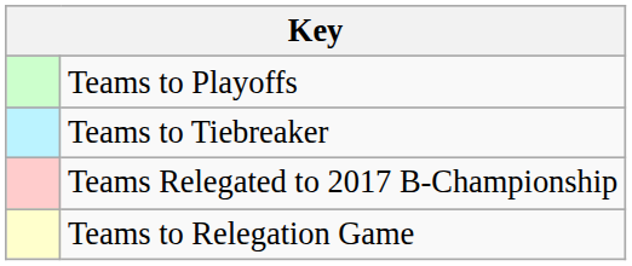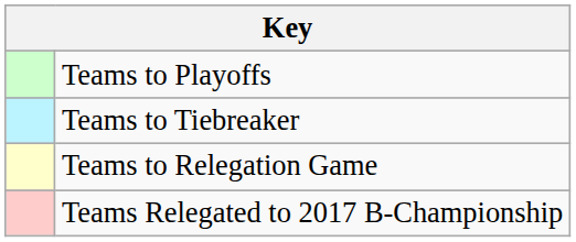rows swapped: Teams to Relegation Game <-> Teams Relegated to 2017 B-Championship
